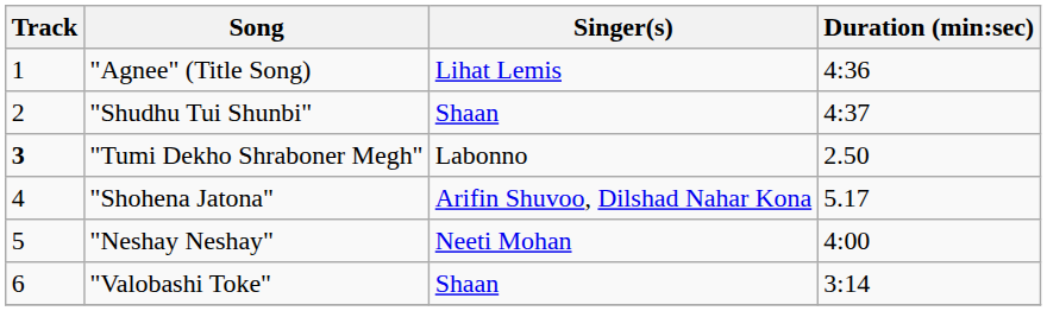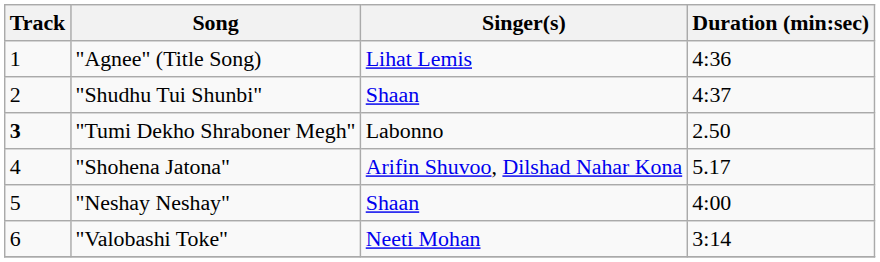"Neshay Neshay" | Singer(s): Neeti Mohan -> Shaan
"Valobashi Toke" | Singer(s): Shaan -> Neeti Mohan
